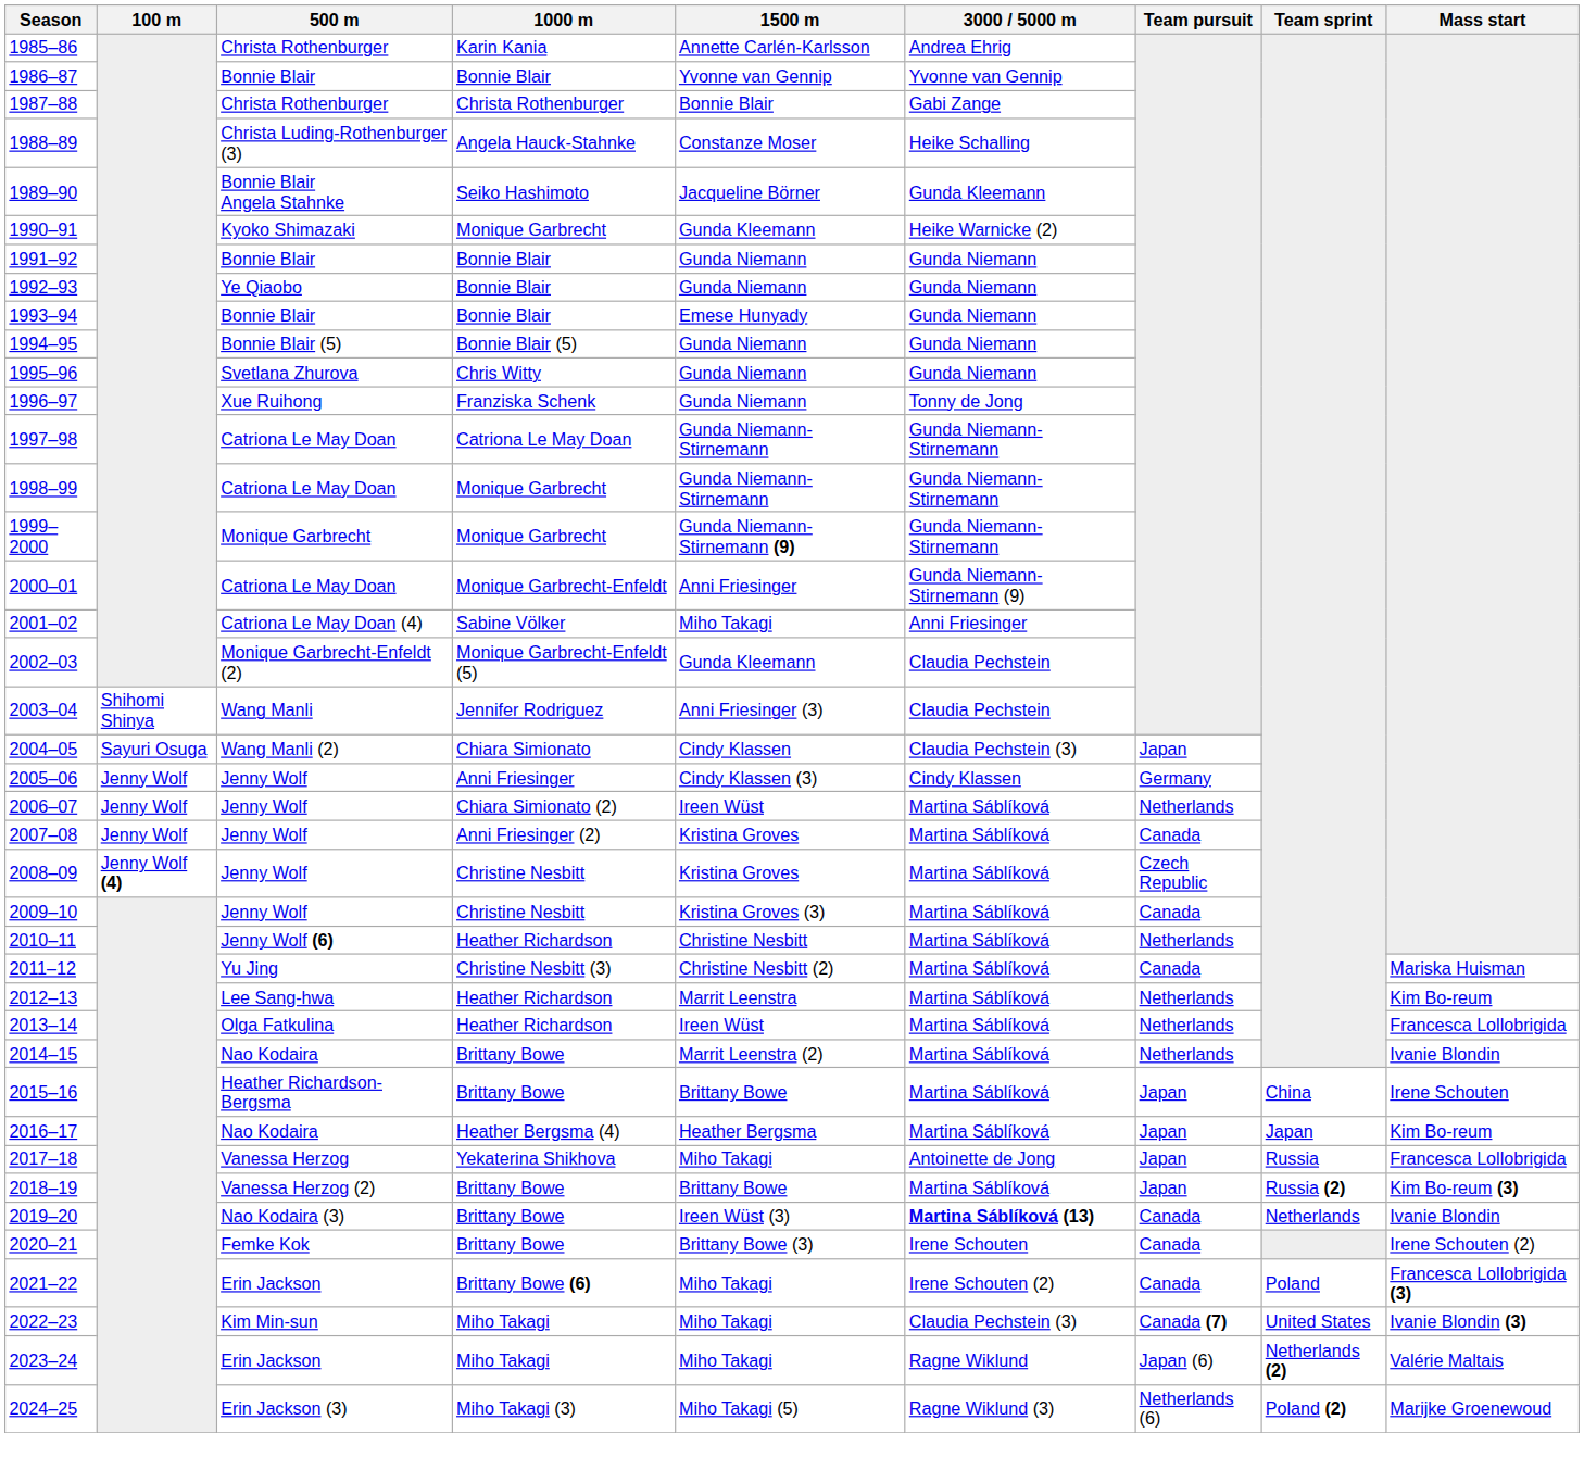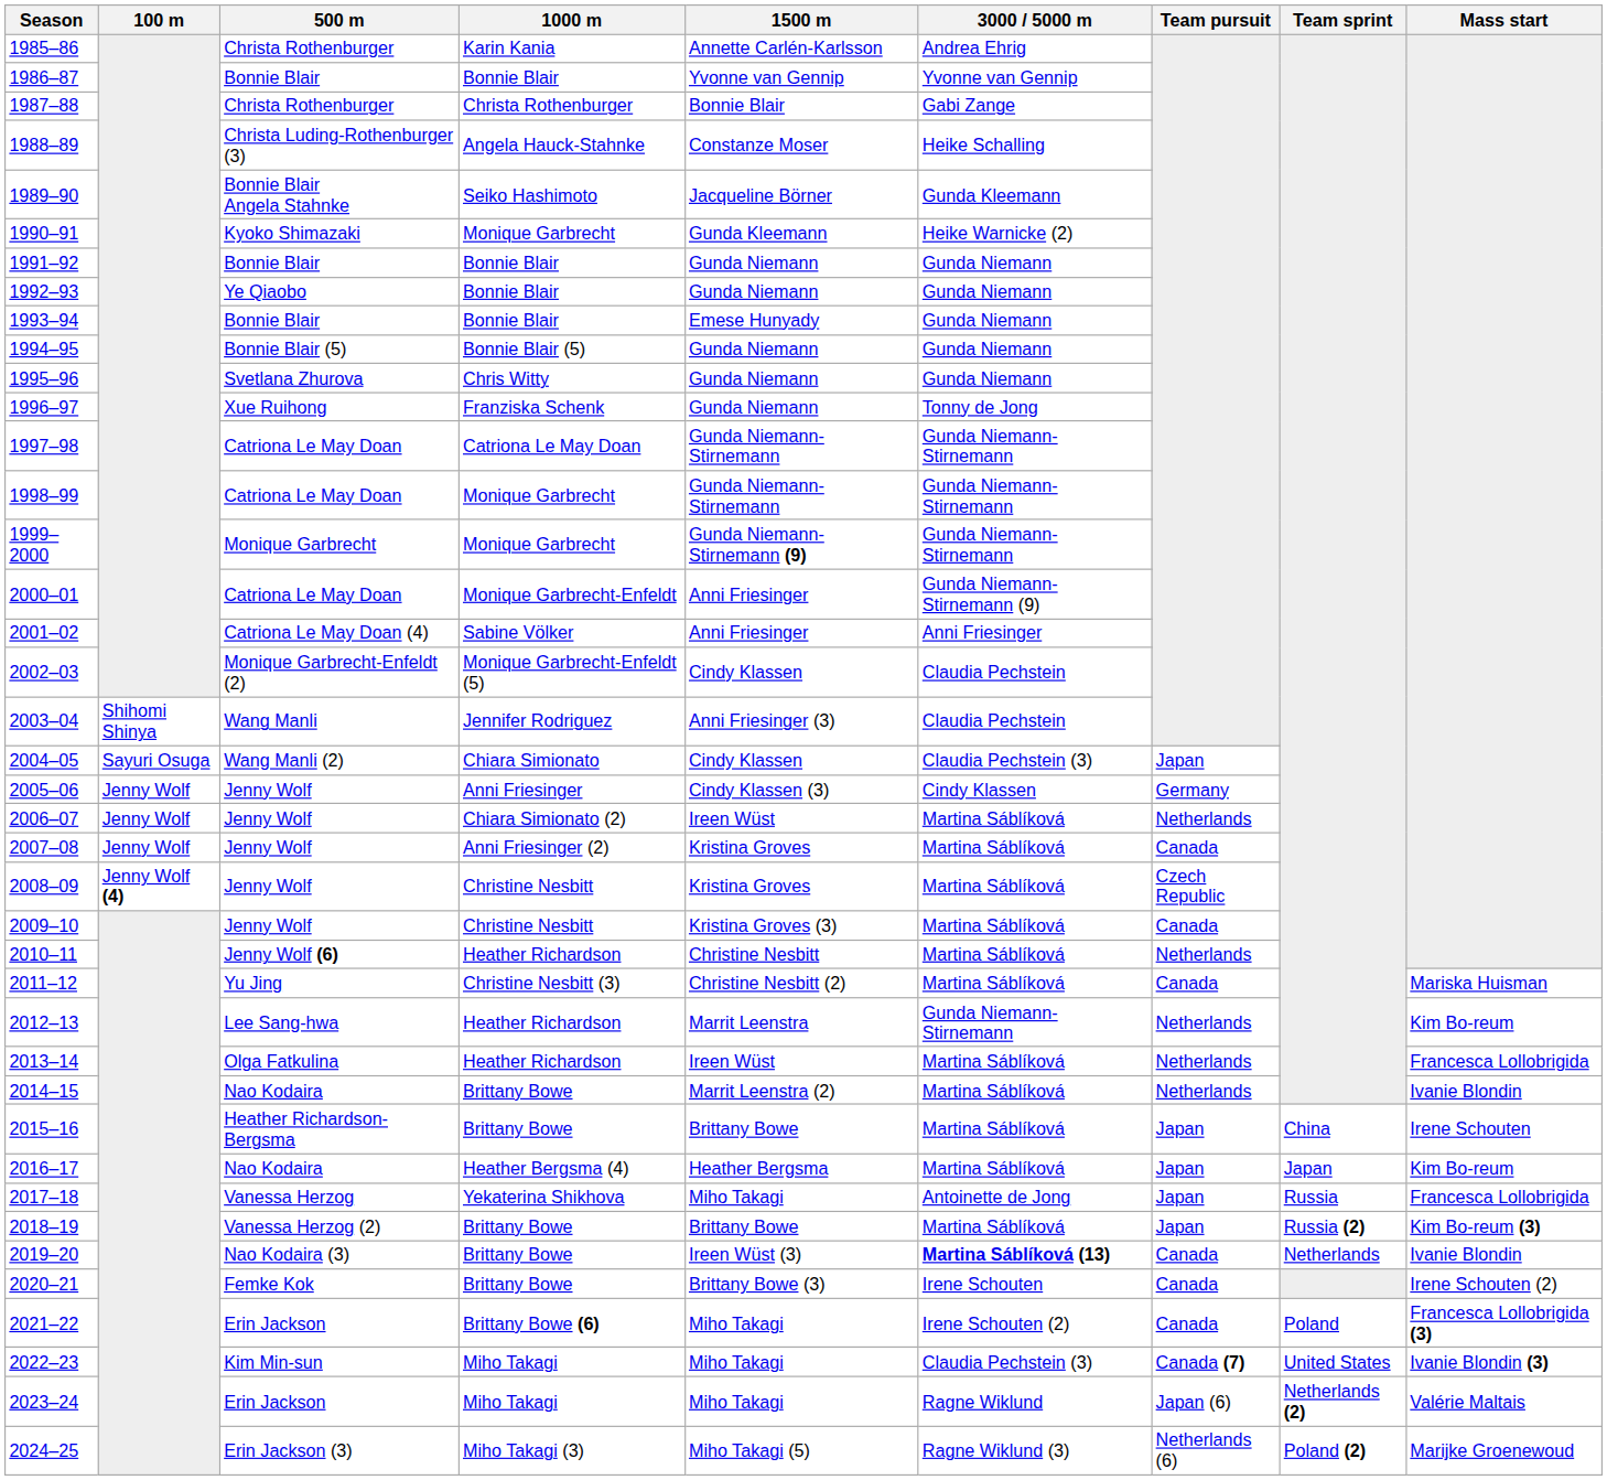2001–02 | 1500 m: Miho Takagi -> Anni Friesinger
2002–03 | 1500 m: Gunda Kleemann -> Cindy Klassen
2012–13 | 3000 / 5000 m: Martina Sáblíková -> Gunda Niemann-Stirnemann
